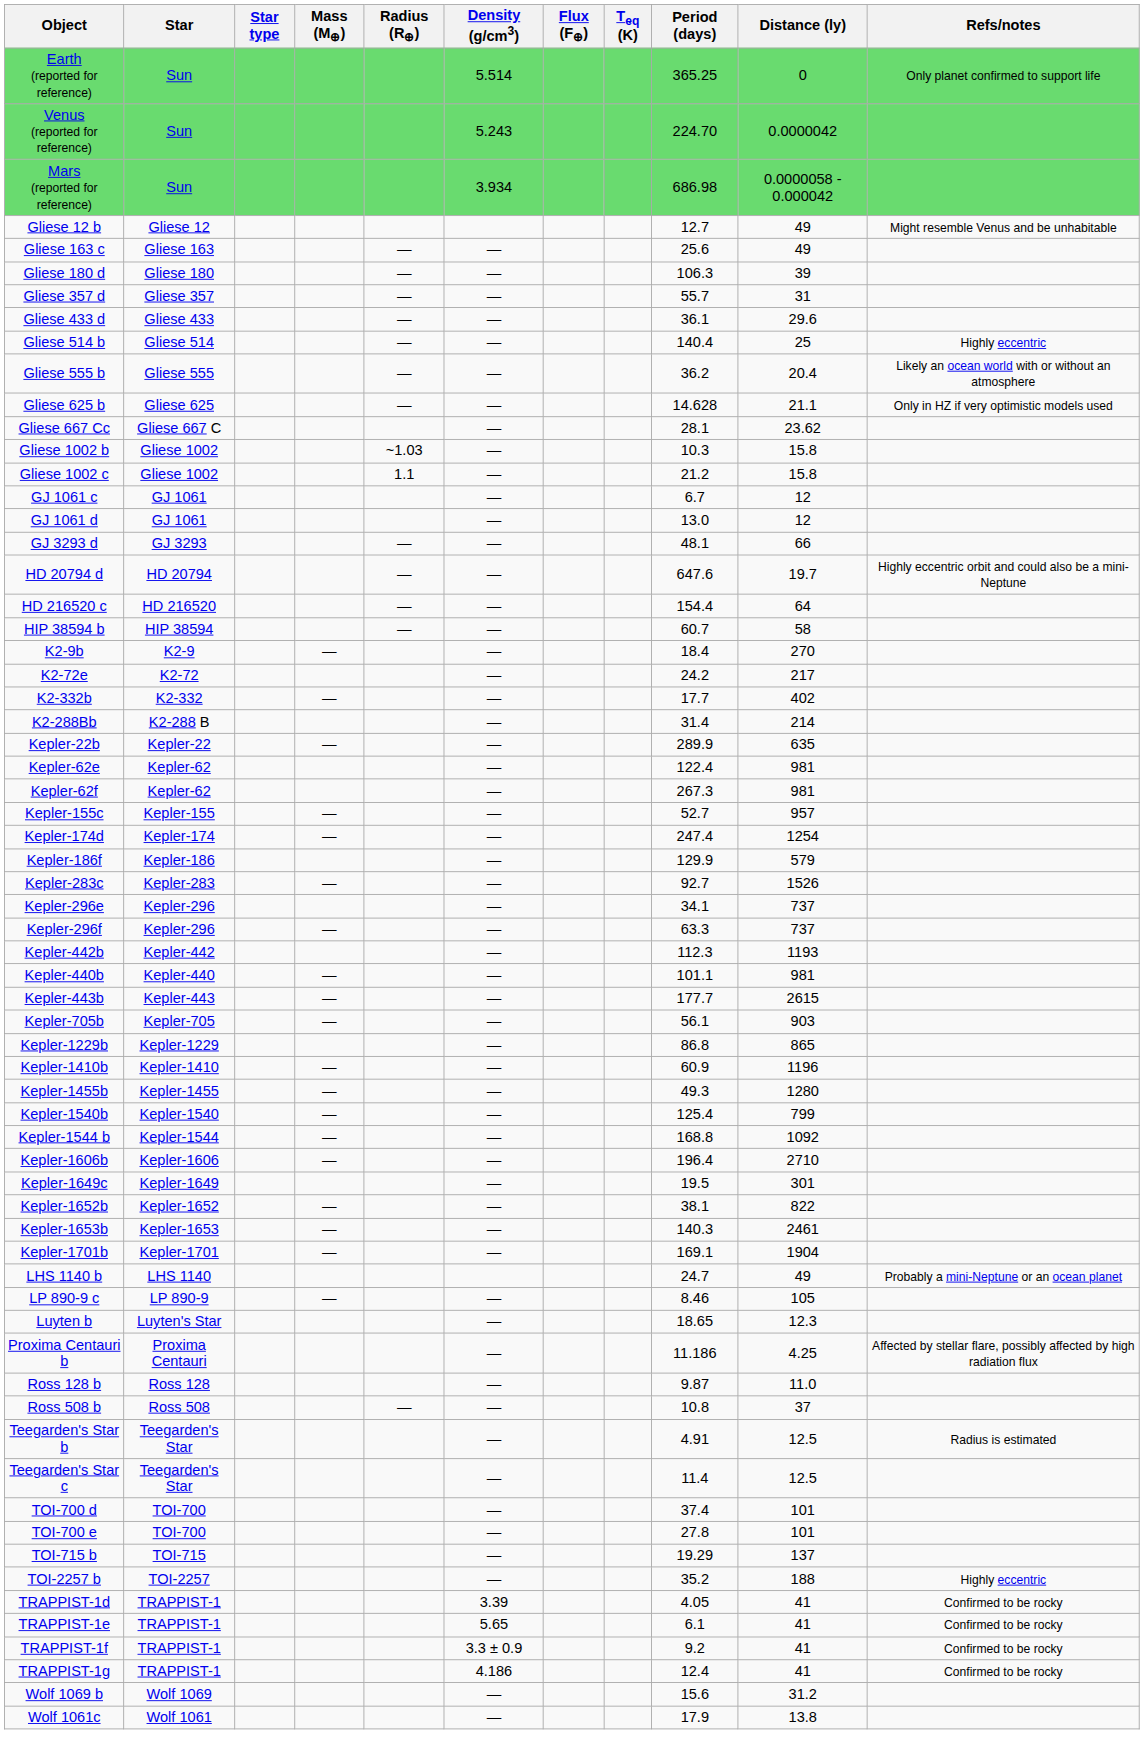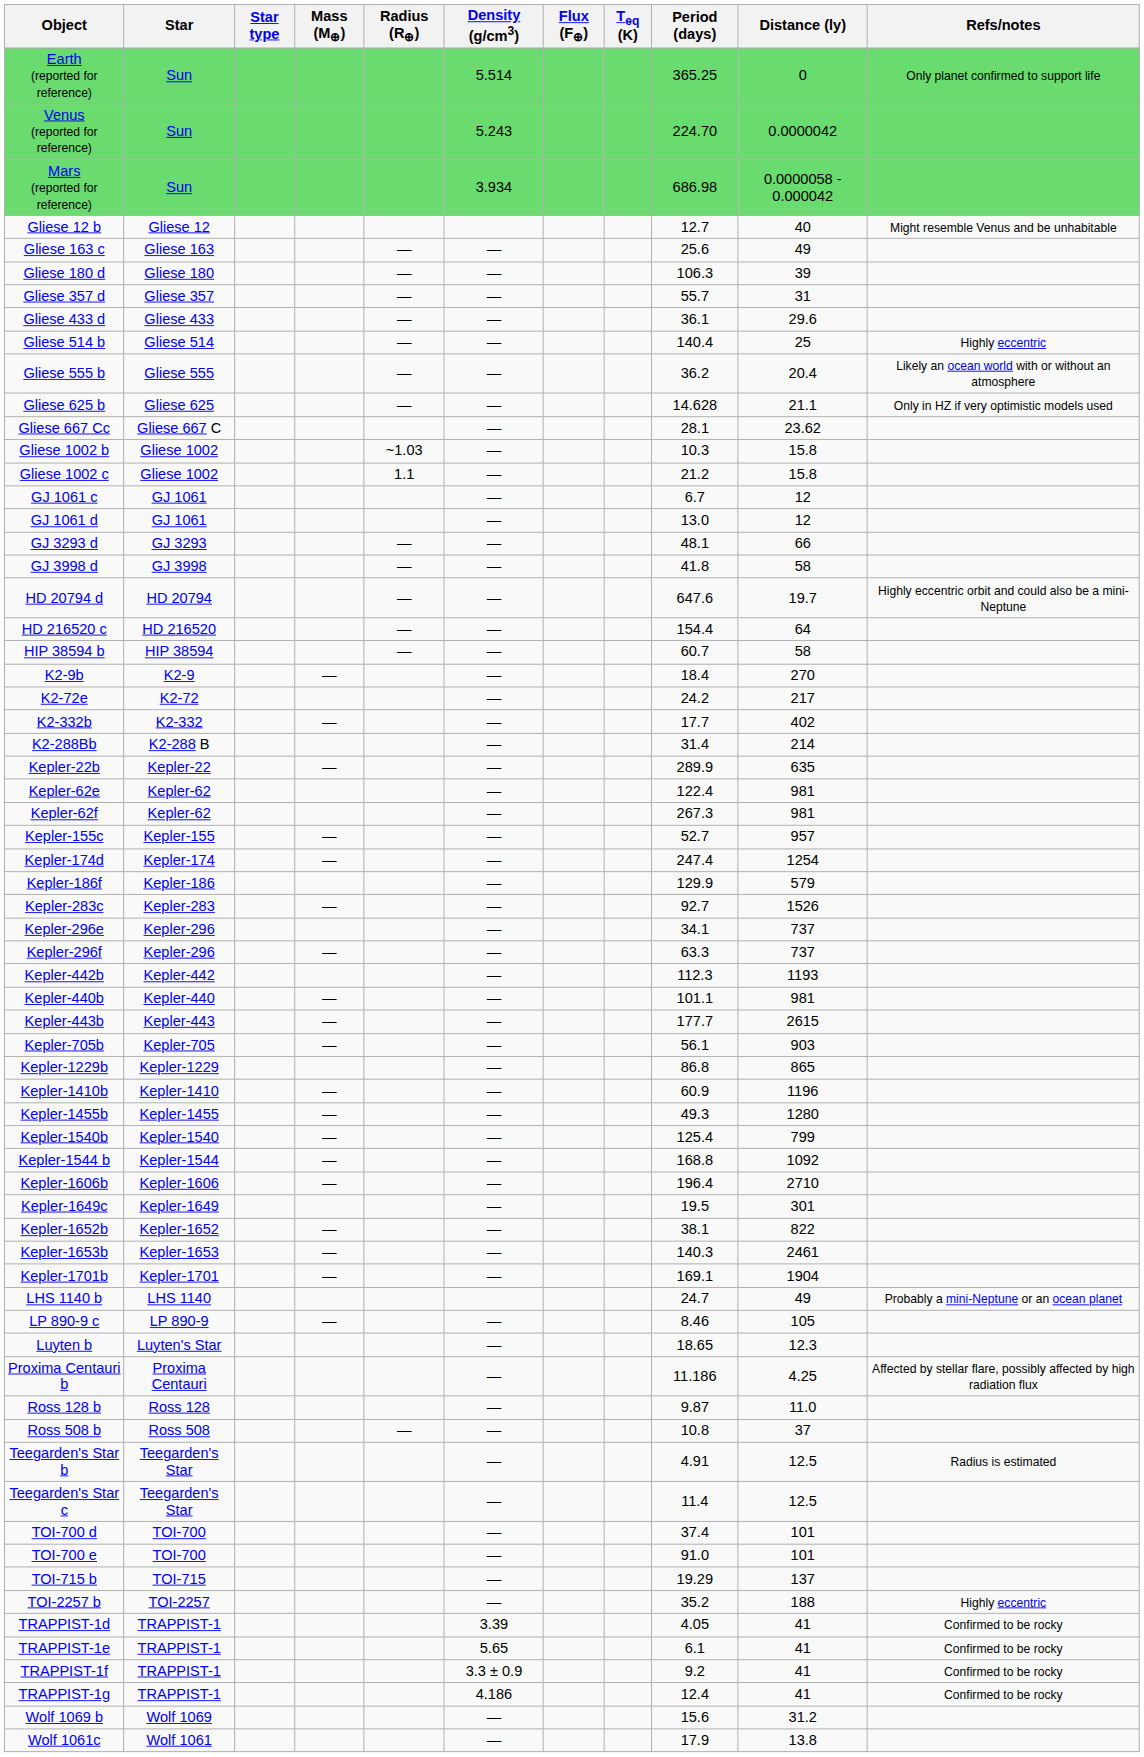Gliese 12 b | Distance (ly): 49 -> 40
+ row: GJ 3998 d | GJ 3998 | — | — | 41.8 | 58
TOI-700 e | Period (days): 27.8 -> 91.0
